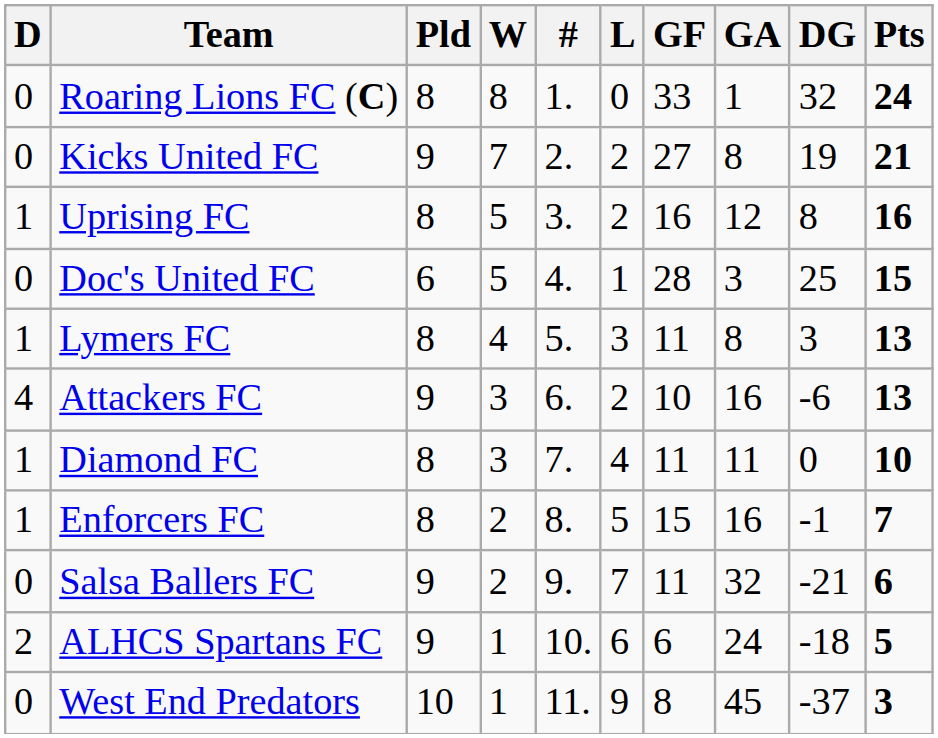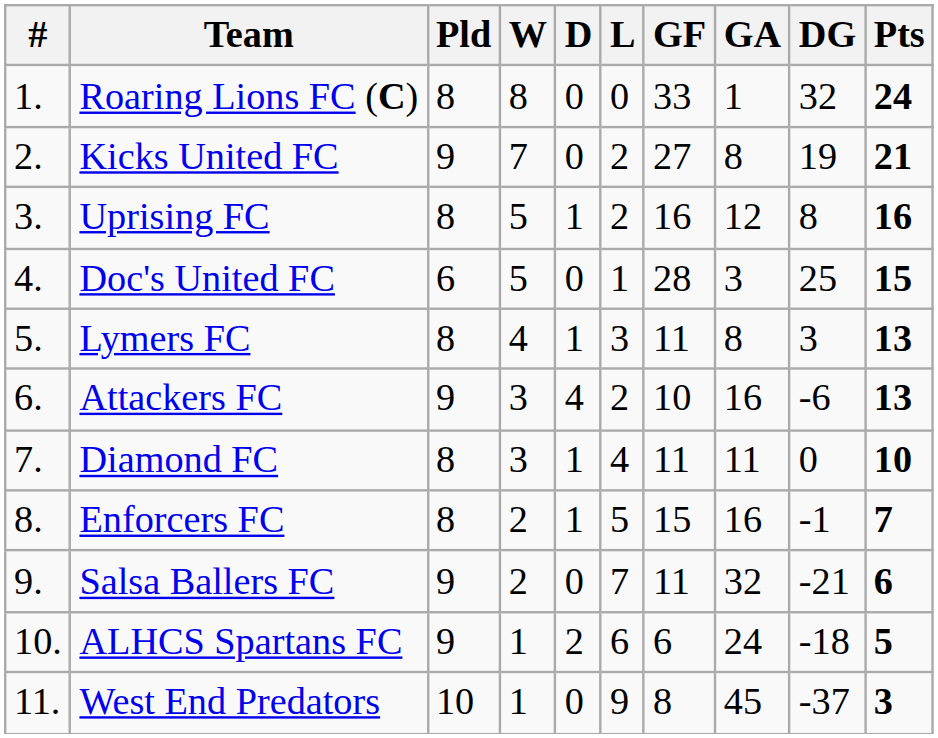columns swapped: # <-> D
